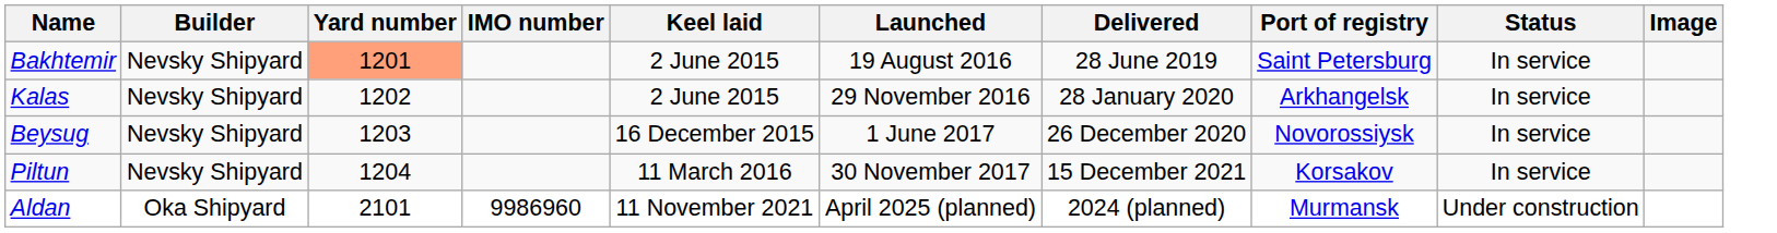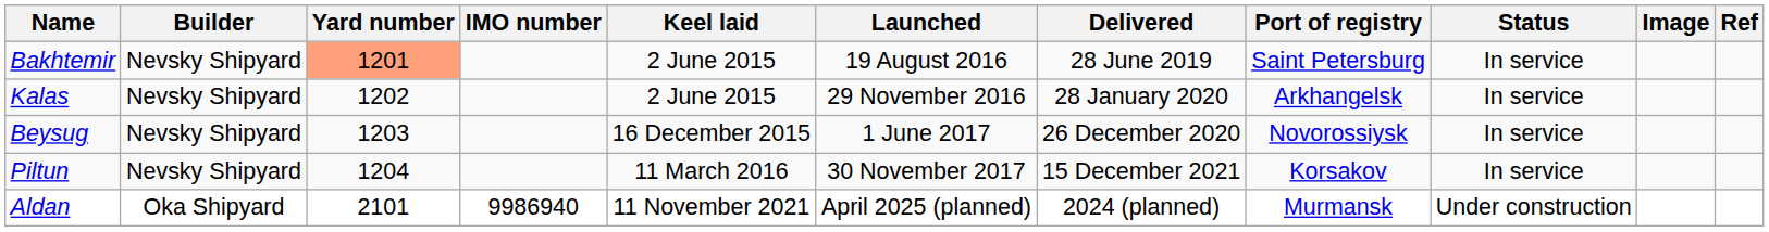+ column: Ref
Aldan | IMO number: 9986960 -> 9986940
